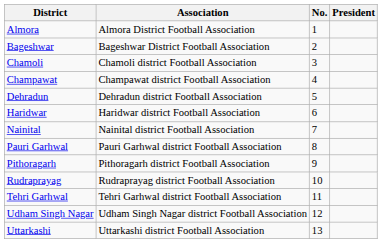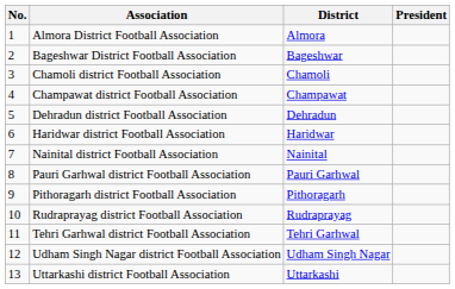columns swapped: No. <-> District
